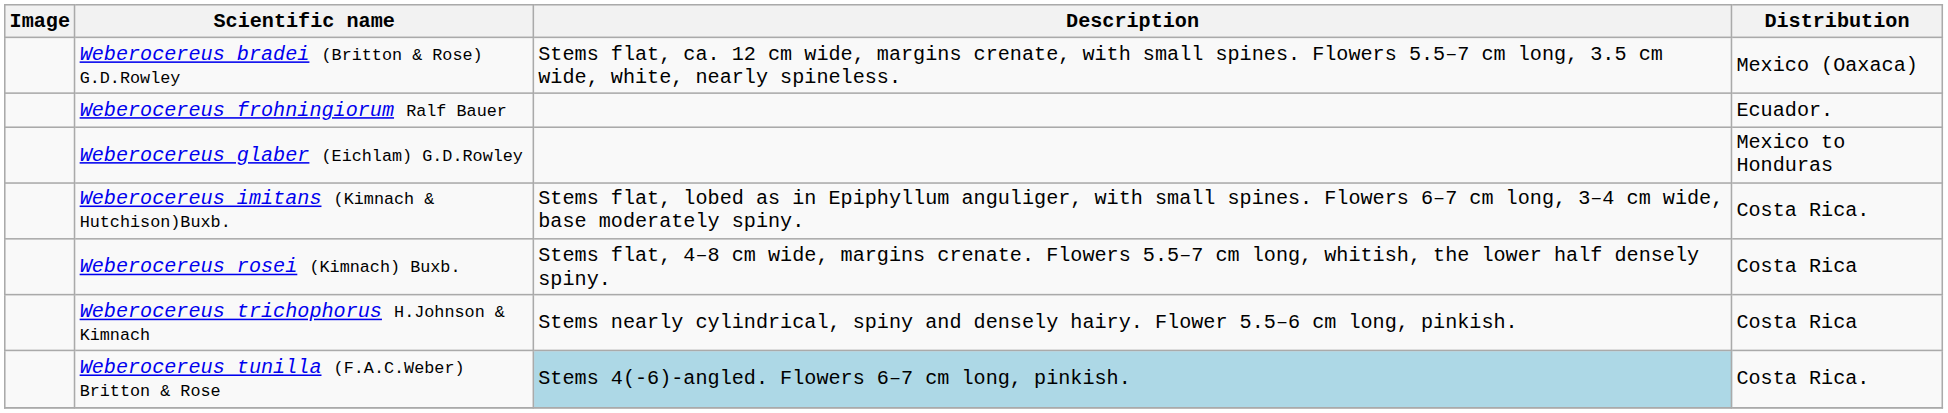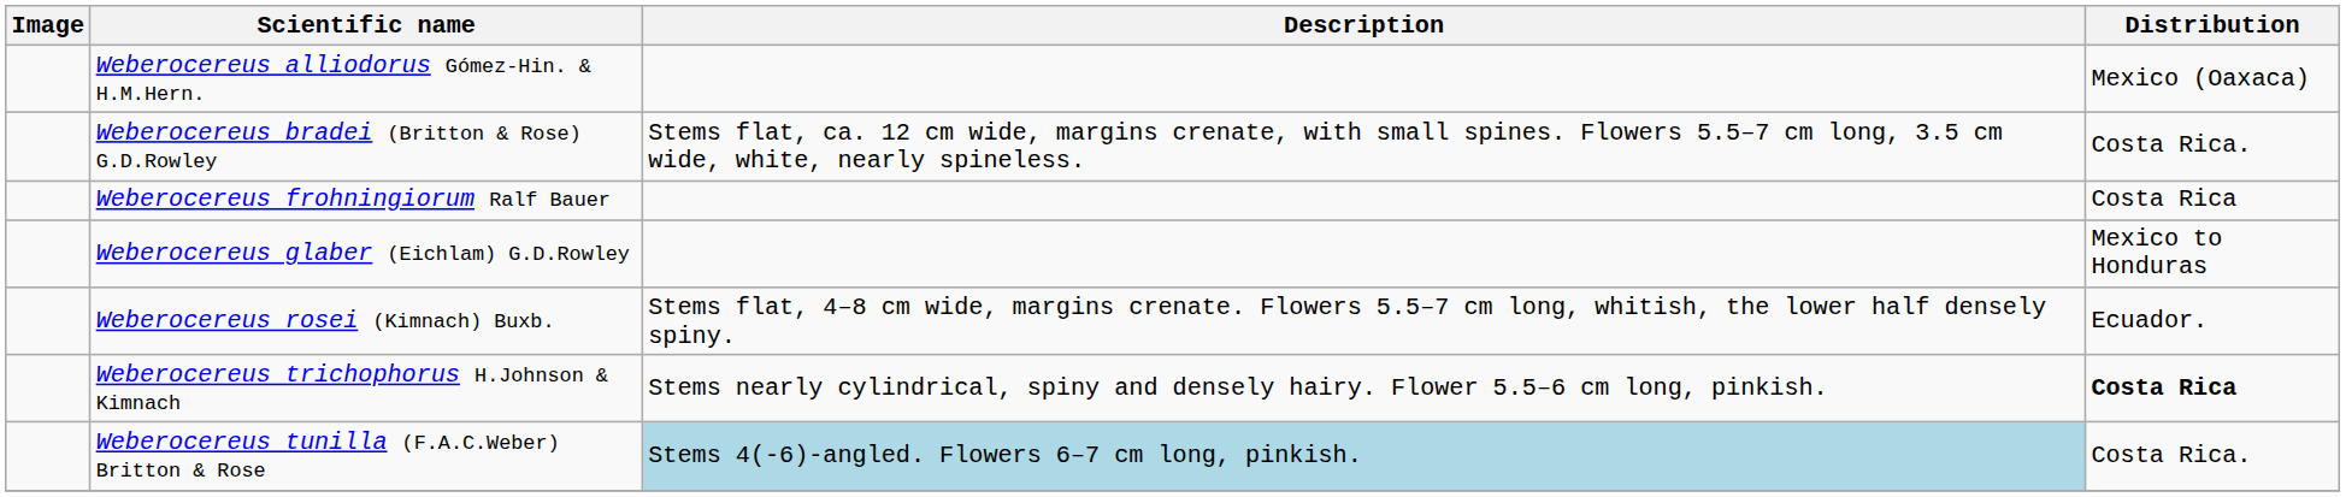+ row: Weberocereus alliodorus Gómez-Hin. & H.M.Hern. | Mexico (Oaxaca)
Weberocereus bradei (Britton & Rose) G.D.Rowley | Distribution: Mexico (Oaxaca) -> Costa Rica.
Weberocereus frohningiorum Ralf Bauer | Distribution: Ecuador. -> Costa Rica
- row: Weberocereus imitans (Kimnach & Hutchison)Buxb. | Stems flat, lobed as in Epiphyllum anguliger, with small spines. Flowers 6–7 cm long, 3–4 cm wide, base moderately spiny. | Costa Rica.
Weberocereus rosei (Kimnach) Buxb. | Distribution: Costa Rica -> Ecuador.
Weberocereus trichophorus H.Johnson & Kimnach | Distribution: normal -> bold
